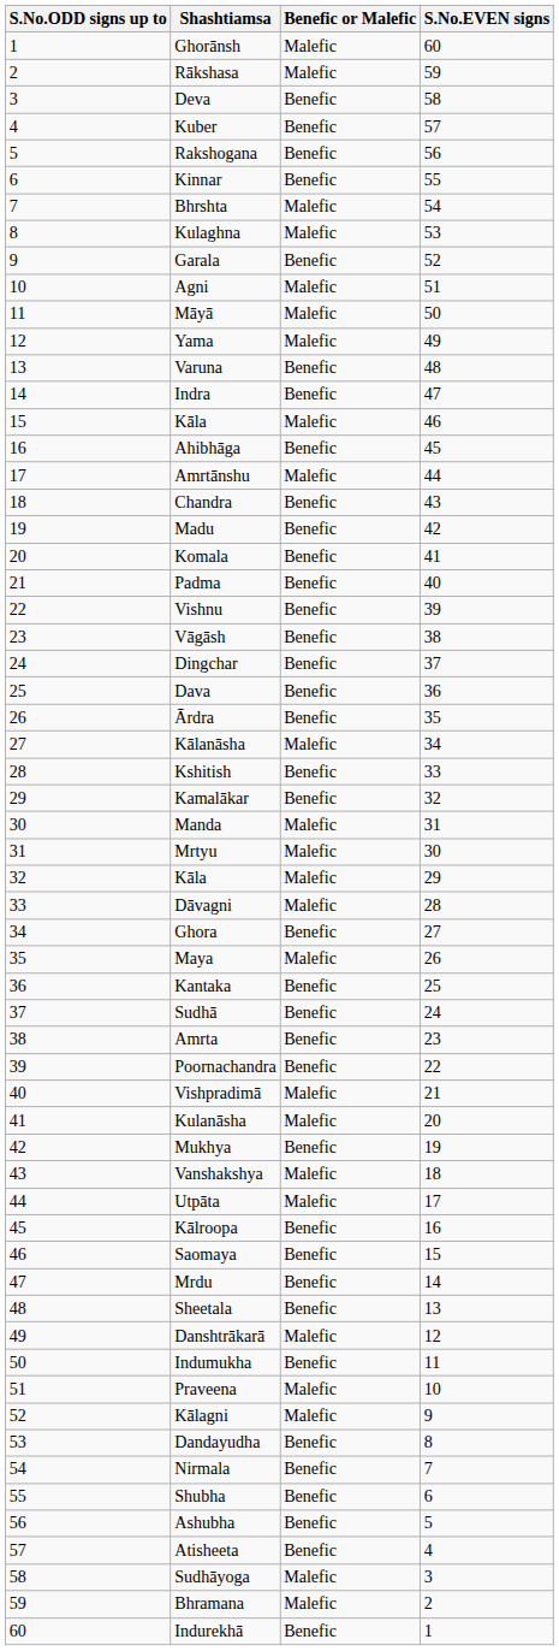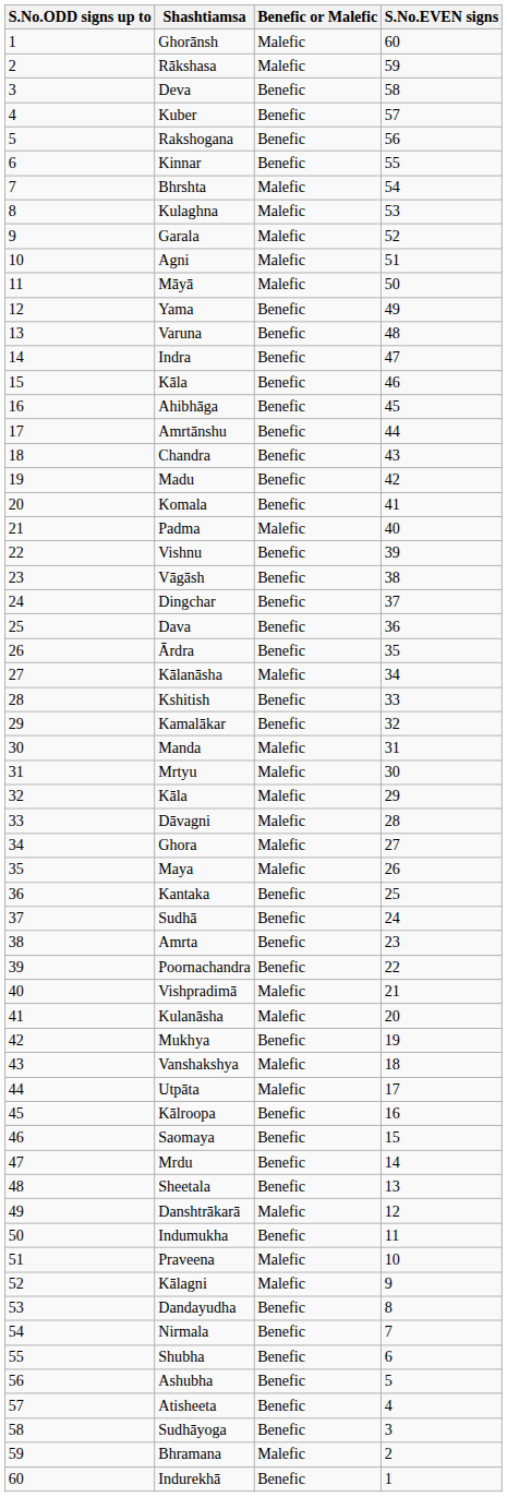Garala | Benefic or Malefic: Benefic -> Malefic
Yama | Benefic or Malefic: Malefic -> Benefic
15 / Kāla | Benefic or Malefic: Malefic -> Benefic
Amrtānshu | Benefic or Malefic: Malefic -> Benefic
Padma | Benefic or Malefic: Benefic -> Malefic
Ghora | Benefic or Malefic: Benefic -> Malefic
Sudhāyoga | Benefic or Malefic: Malefic -> Benefic
